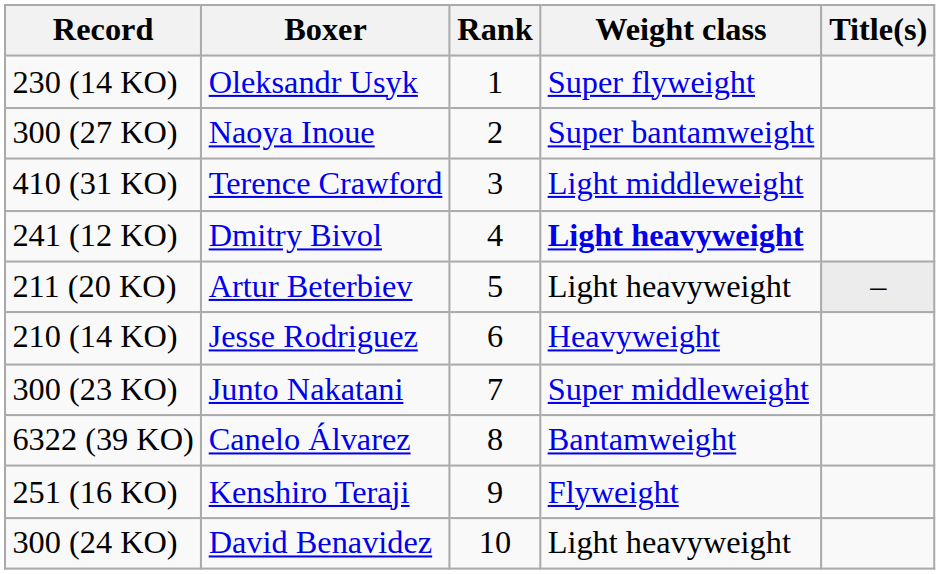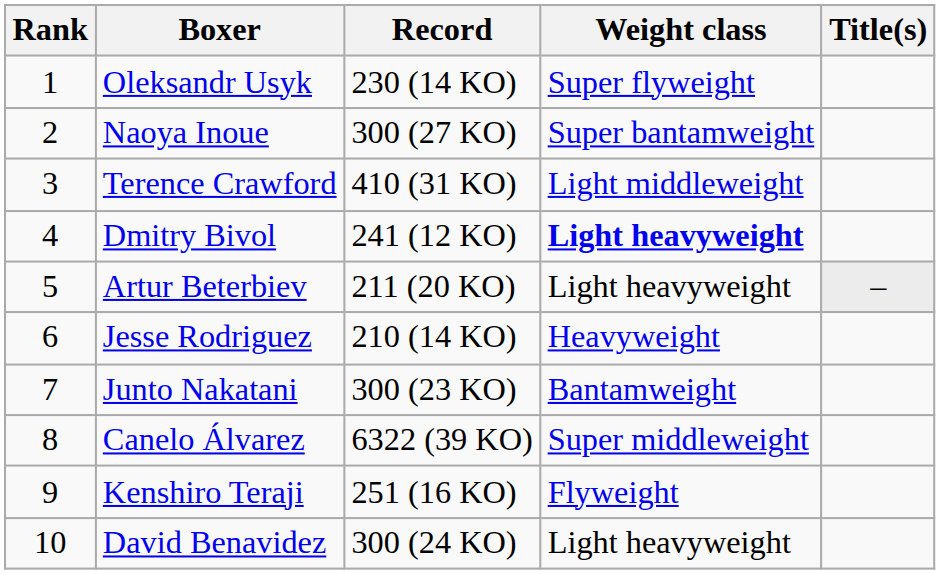columns swapped: Rank <-> Record
Junto Nakatani | Weight class: Super middleweight -> Bantamweight
Canelo Álvarez | Weight class: Bantamweight -> Super middleweight
